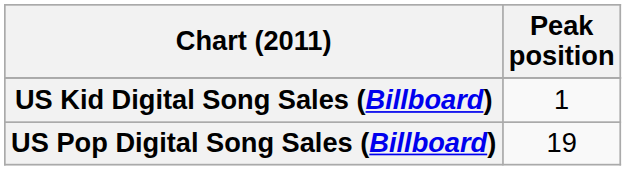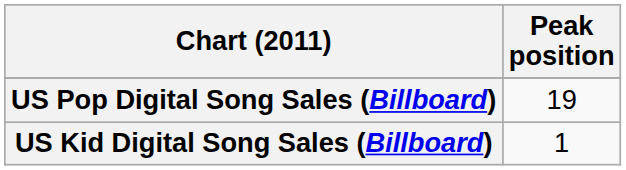rows swapped: US Kid Digital Song Sales (Billboard) <-> US Pop Digital Song Sales (Billboard)
